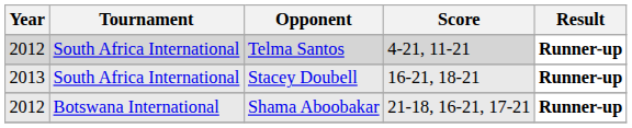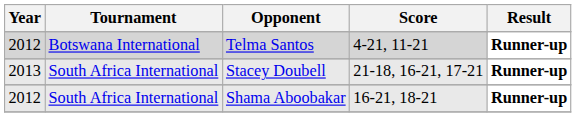Telma Santos | Tournament: South Africa International -> Botswana International
Stacey Doubell | Score: 16-21, 18-21 -> 21-18, 16-21, 17-21
Shama Aboobakar | Tournament: Botswana International -> South Africa International
Shama Aboobakar | Score: 21-18, 16-21, 17-21 -> 16-21, 18-21
